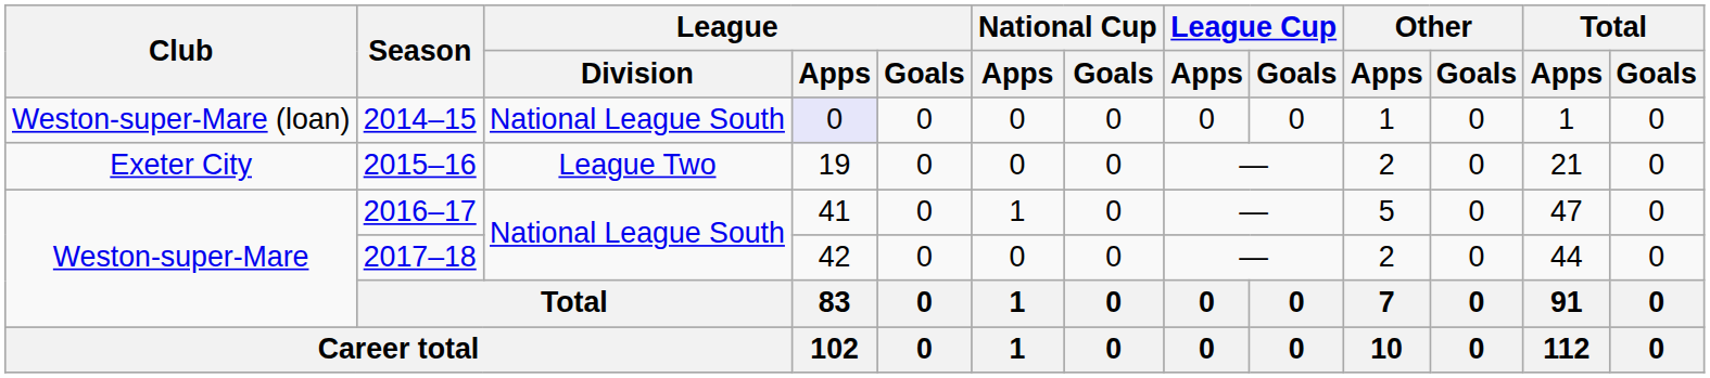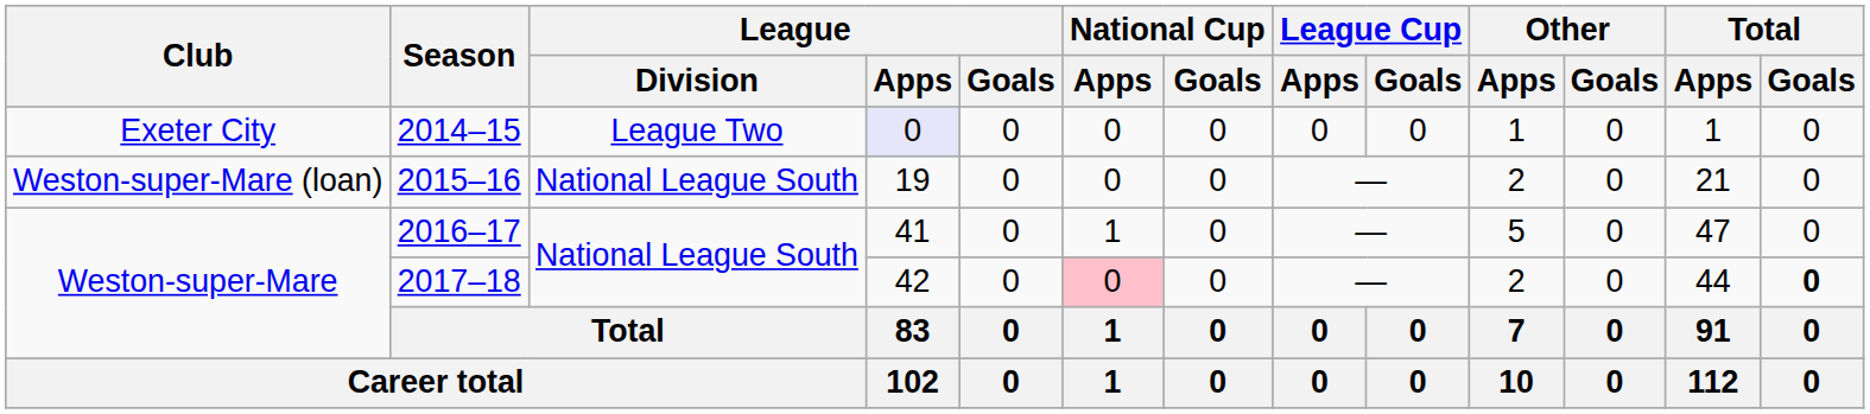2014–15 | Club: Weston-super-Mare (loan) -> Exeter City
2014–15 | League / Division: National League South -> League Two
2015–16 | Club: Exeter City -> Weston-super-Mare (loan)
2015–16 | League / Division: League Two -> National League South
2017–18 | National Cup / Apps: no background -> pink background
2017–18 | Total / Goals: normal -> bold
